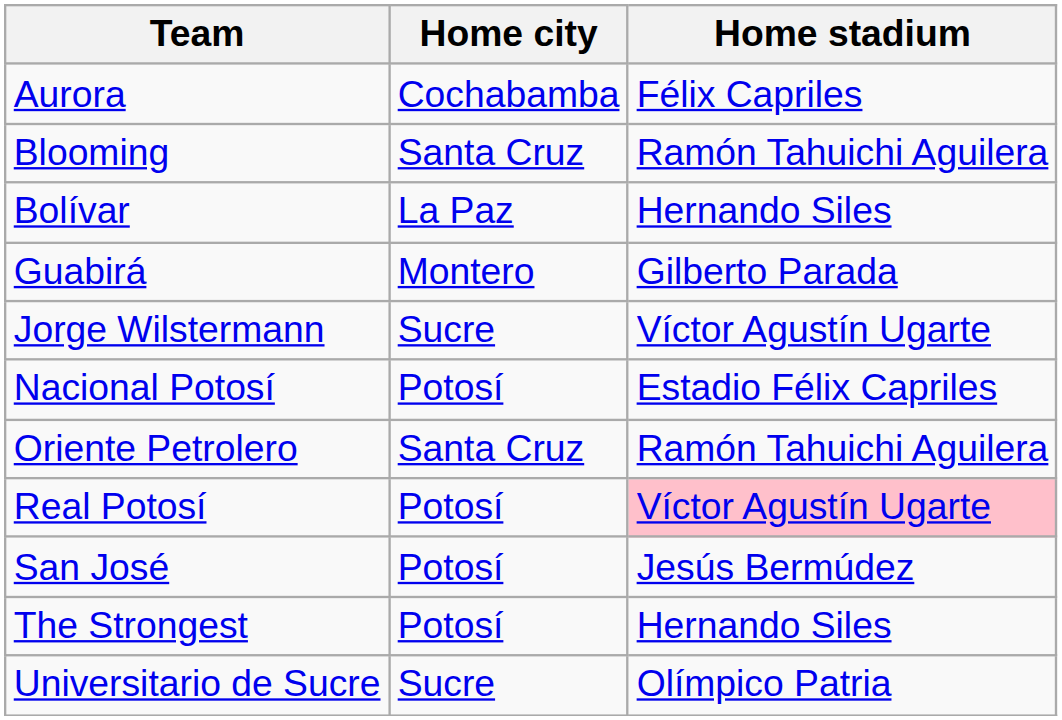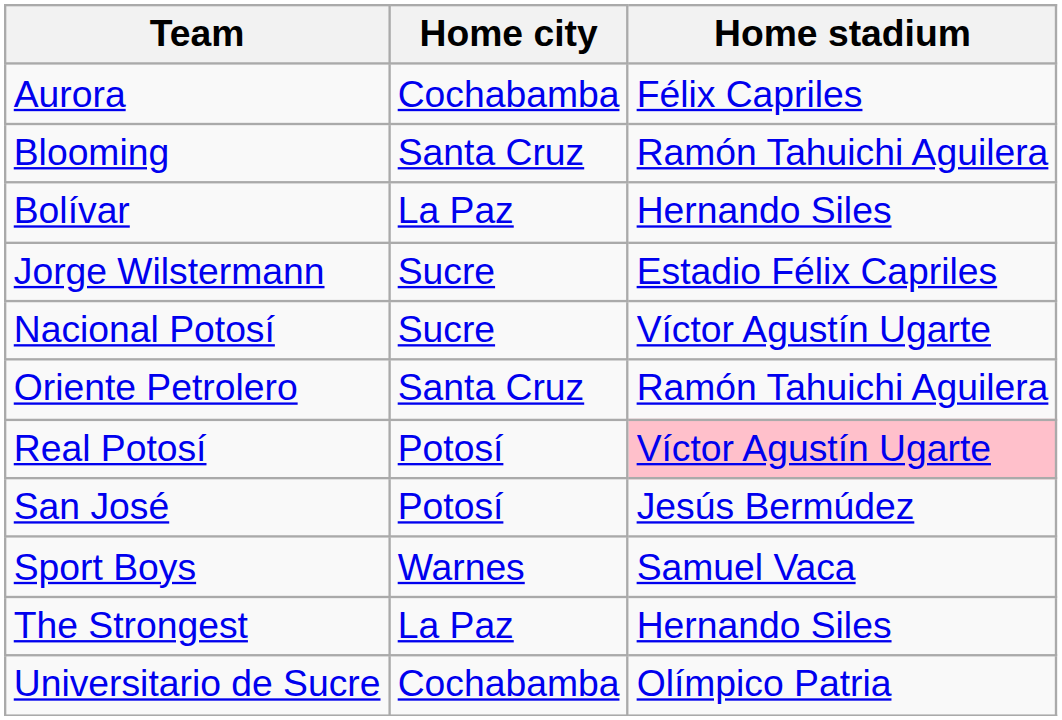- row: Guabirá | Montero | Gilberto Parada
Jorge Wilstermann | Home stadium: Víctor Agustín Ugarte -> Estadio Félix Capriles
Nacional Potosí | Home city: Potosí -> Sucre
Nacional Potosí | Home stadium: Estadio Félix Capriles -> Víctor Agustín Ugarte
+ row: Sport Boys | Warnes | Samuel Vaca
The Strongest | Home city: Potosí -> La Paz
Universitario de Sucre | Home city: Sucre -> Cochabamba
